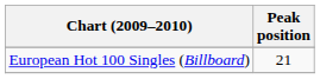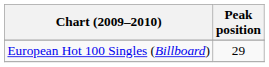European Hot 100 Singles (Billboard) | Peak position: 21 -> 29
